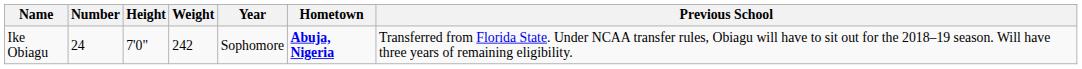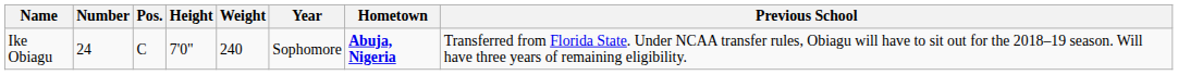+ column: Pos. | C
Ike Obiagu | Weight: 242 -> 240
